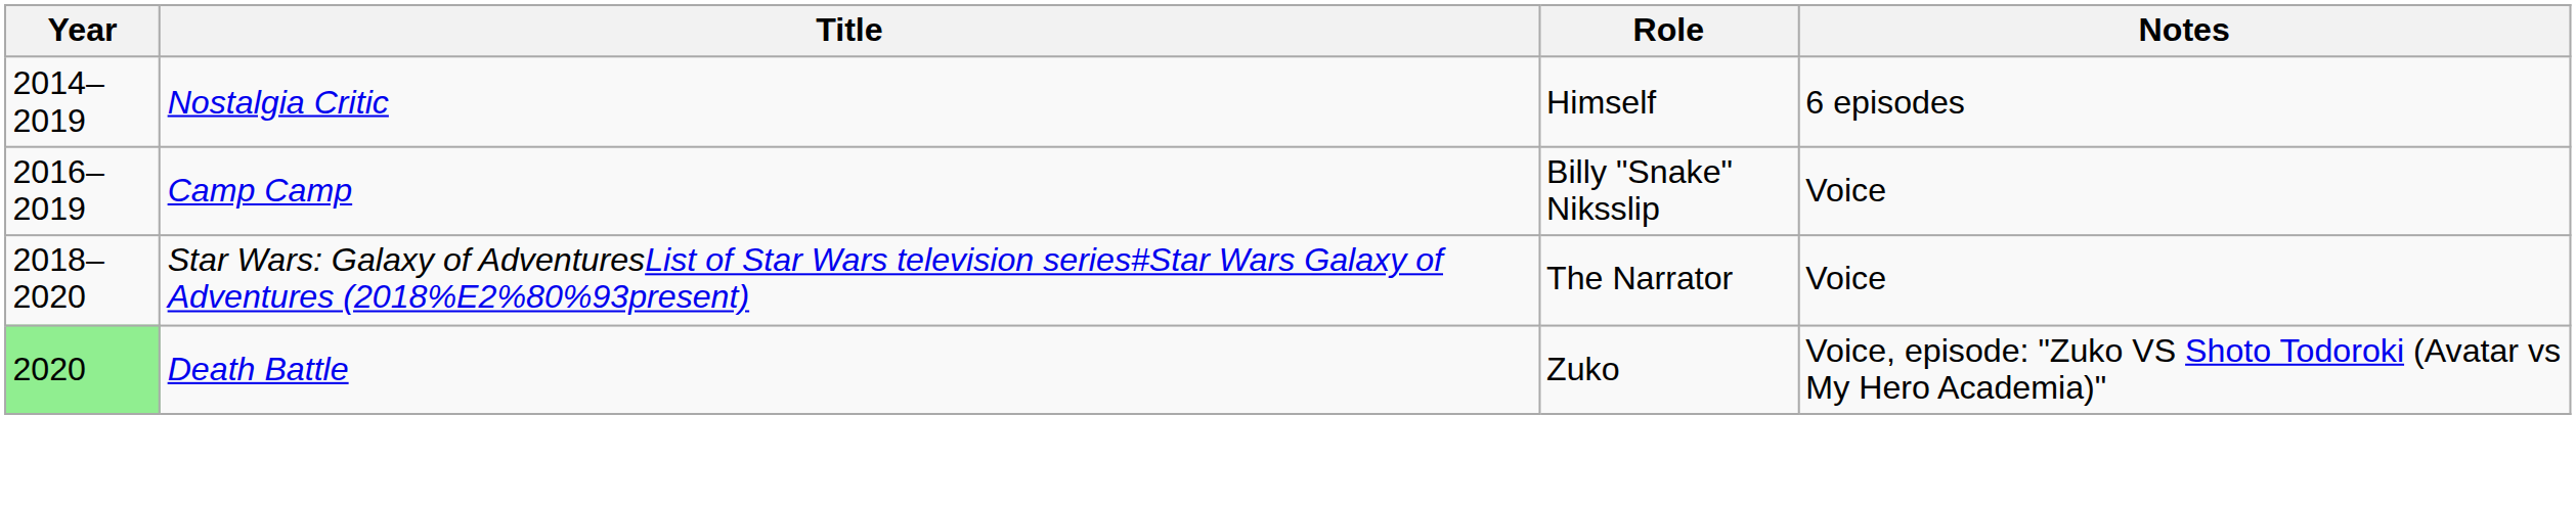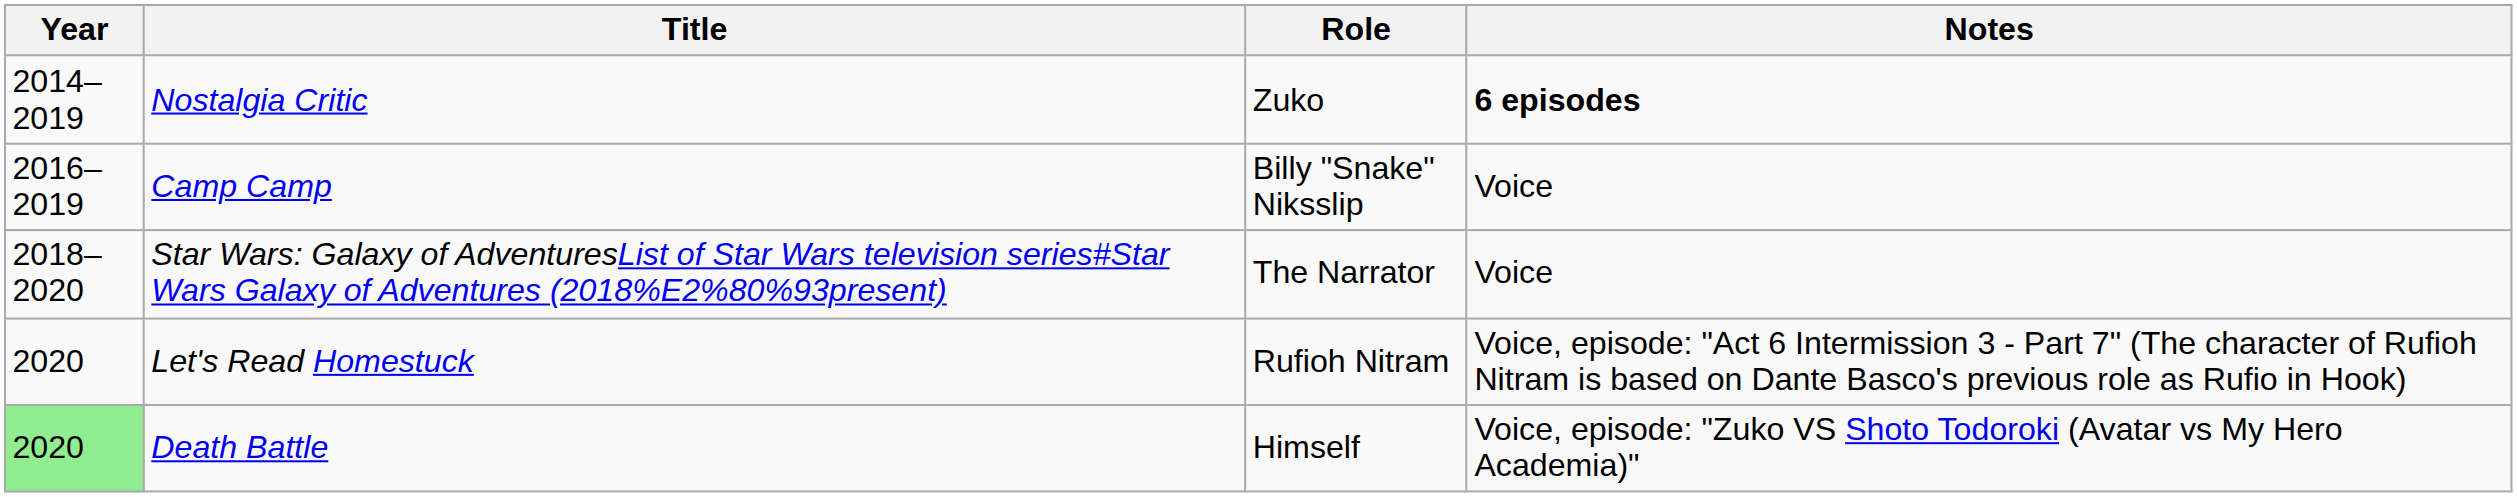Nostalgia Critic | Role: Himself -> Zuko
Nostalgia Critic | Notes: normal -> bold
+ row: 2020 | Let's Read Homestuck | Rufioh Nitram | Voice, episode: "Act 6 Intermission 3 - Part 7" (The character of Rufioh Nitram is based on Dante Basco's previous role as Rufio in Hook)
Death Battle | Role: Zuko -> Himself
